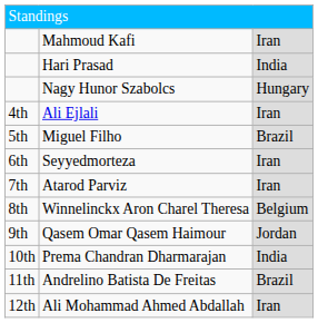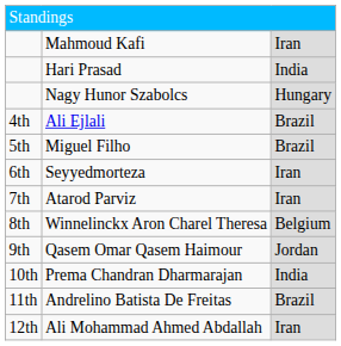Ali Ejlali | column 3: Iran -> Brazil
